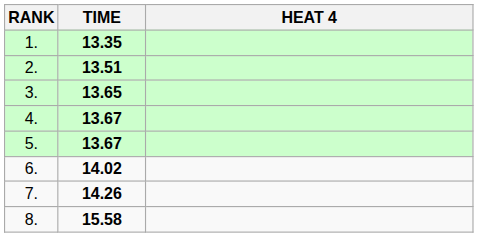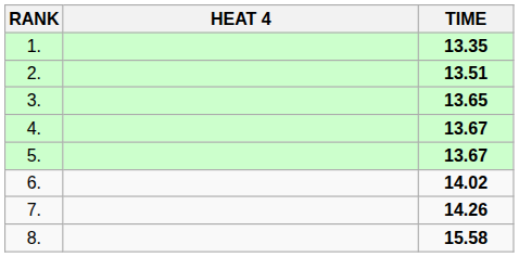columns swapped: HEAT 4 <-> TIME
